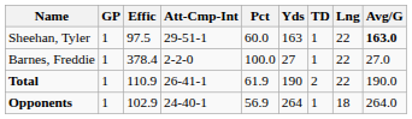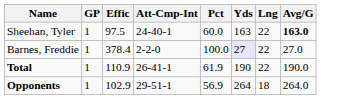- column: TD | 1 | 1 | 2 | 1
Sheehan, Tyler | Att-Cmp-Int: 29-51-1 -> 24-40-1
Barnes, Freddie | Yds: no background -> lavender background
Opponents | Att-Cmp-Int: 24-40-1 -> 29-51-1
